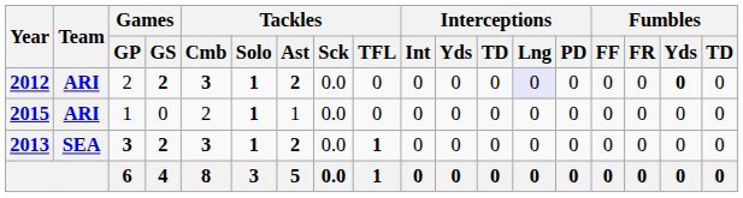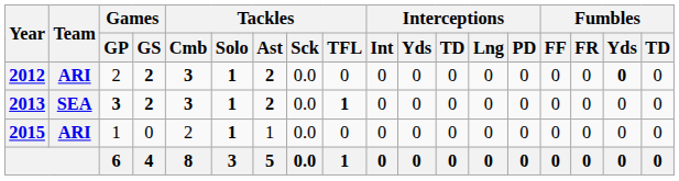2012 | Interceptions / Lng: lavender background -> no background
rows swapped: 2013 <-> 2015
